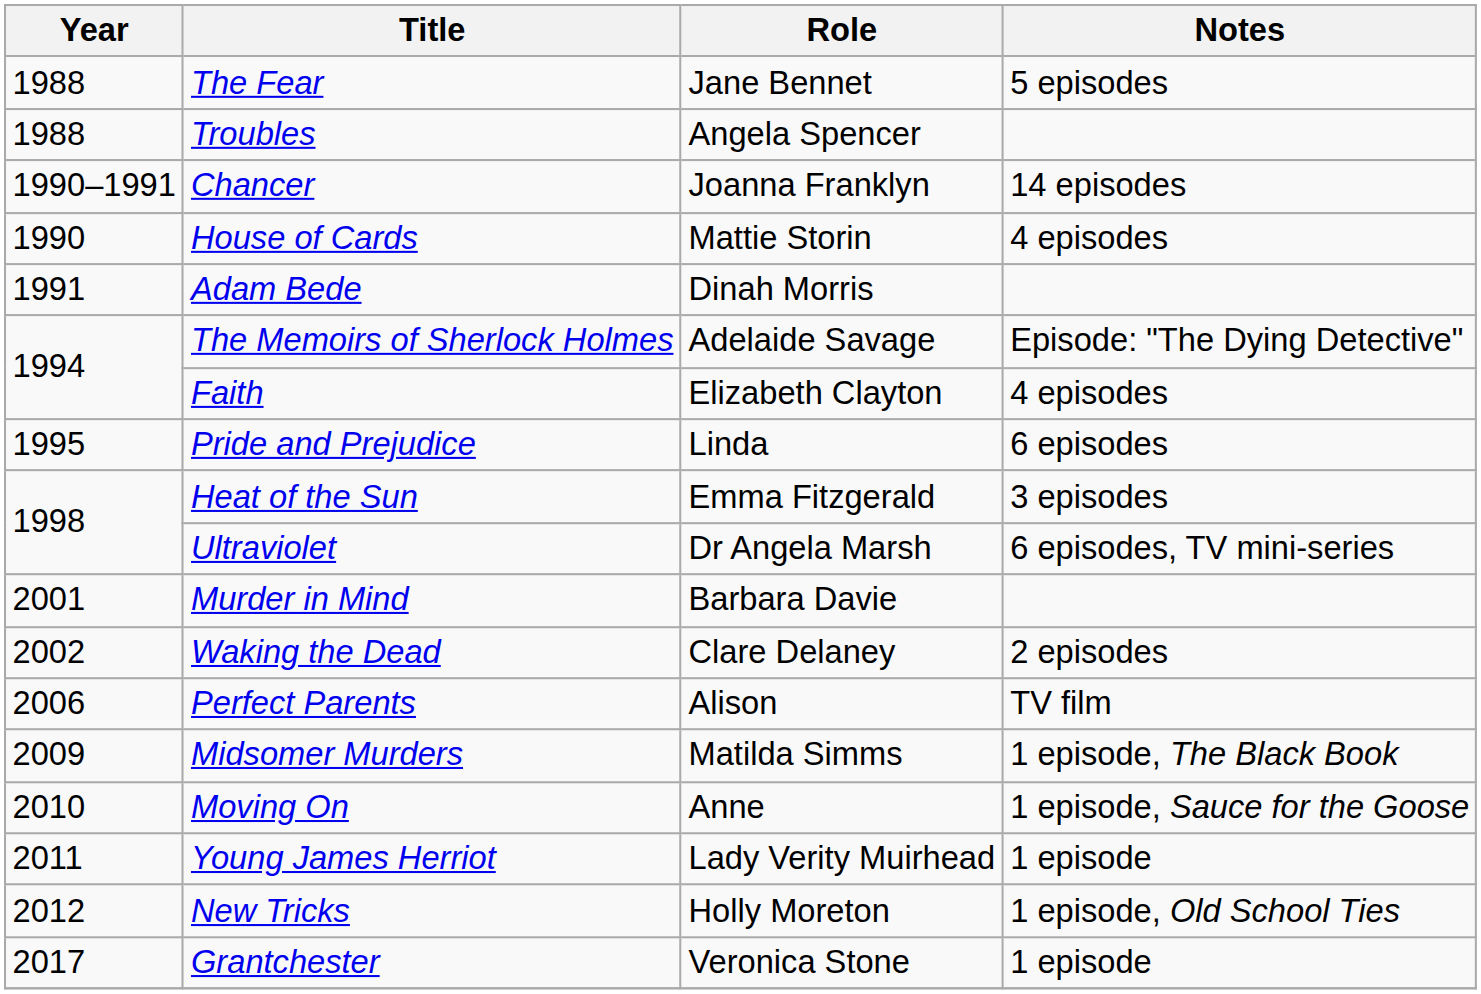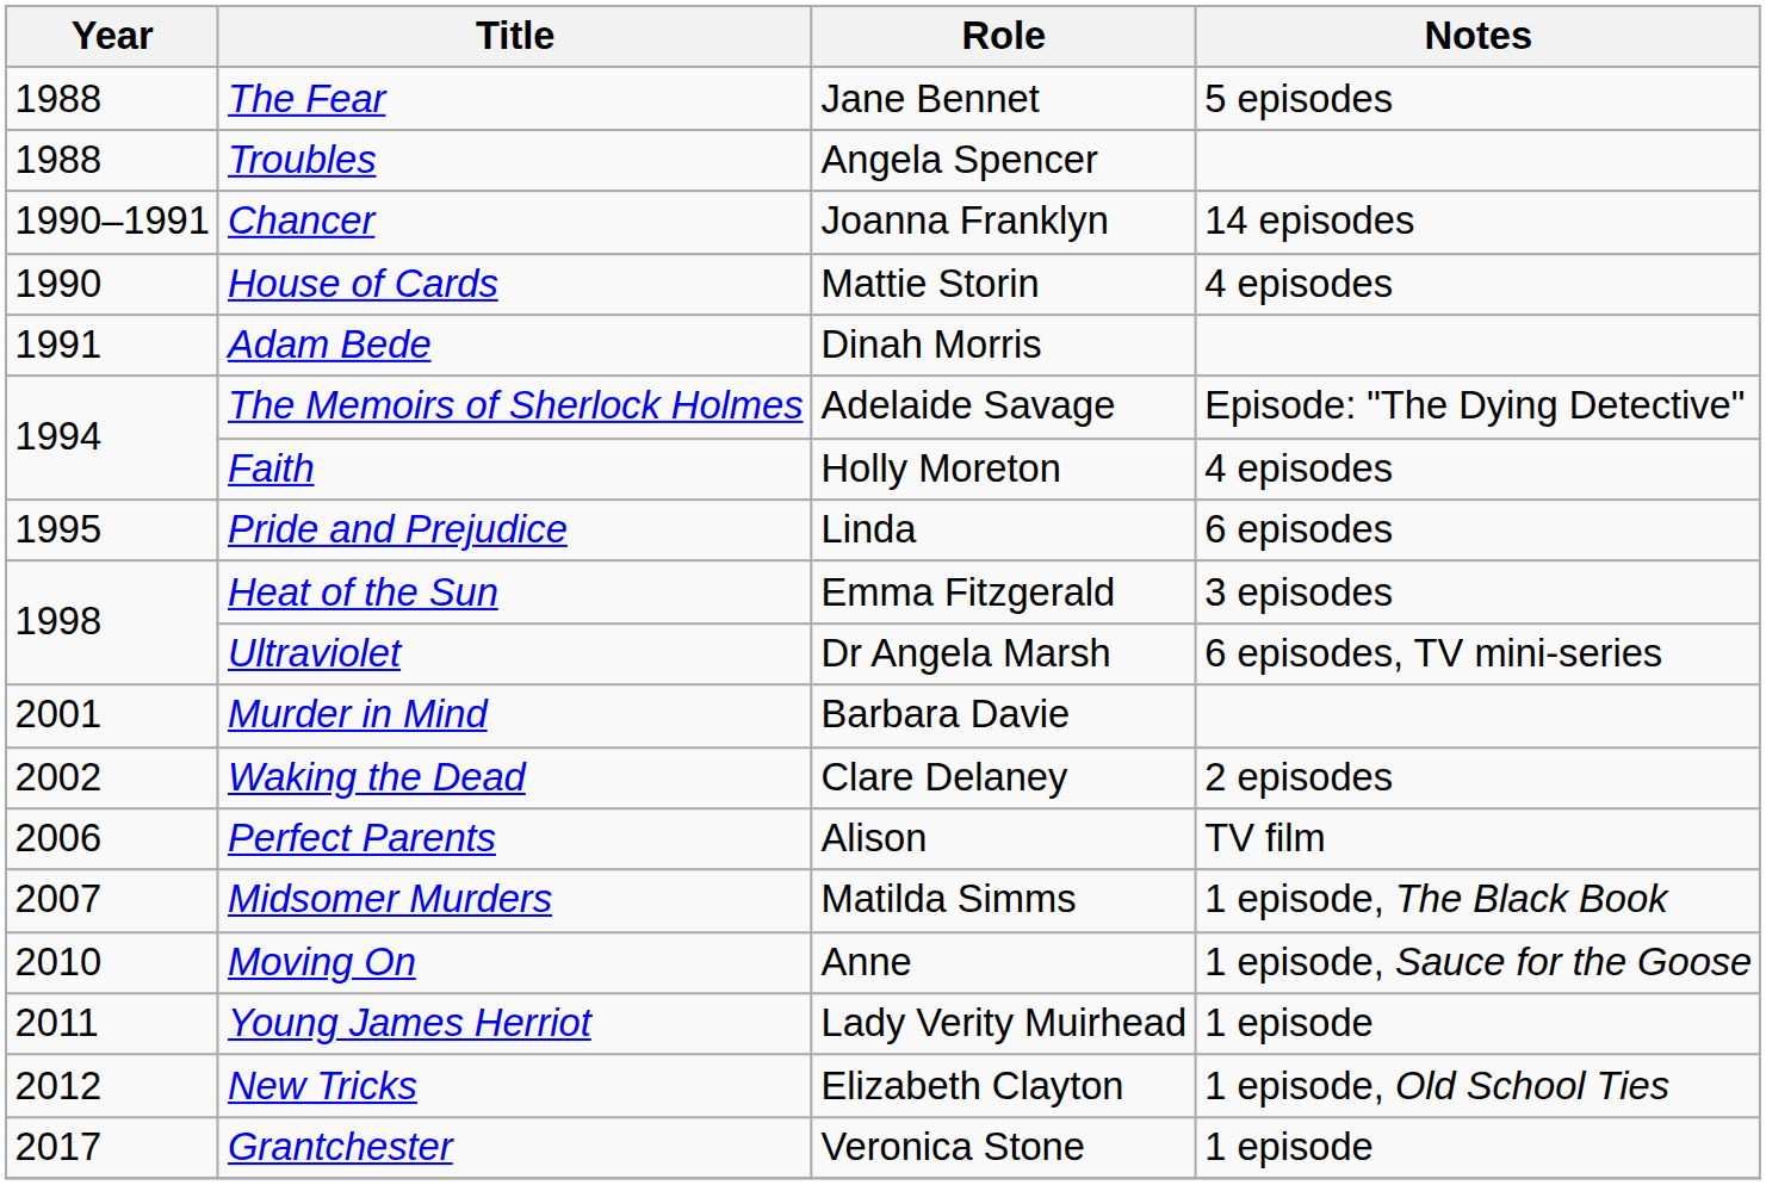Faith | Role: Elizabeth Clayton -> Holly Moreton
Midsomer Murders | Year: 2009 -> 2007
New Tricks | Role: Holly Moreton -> Elizabeth Clayton
